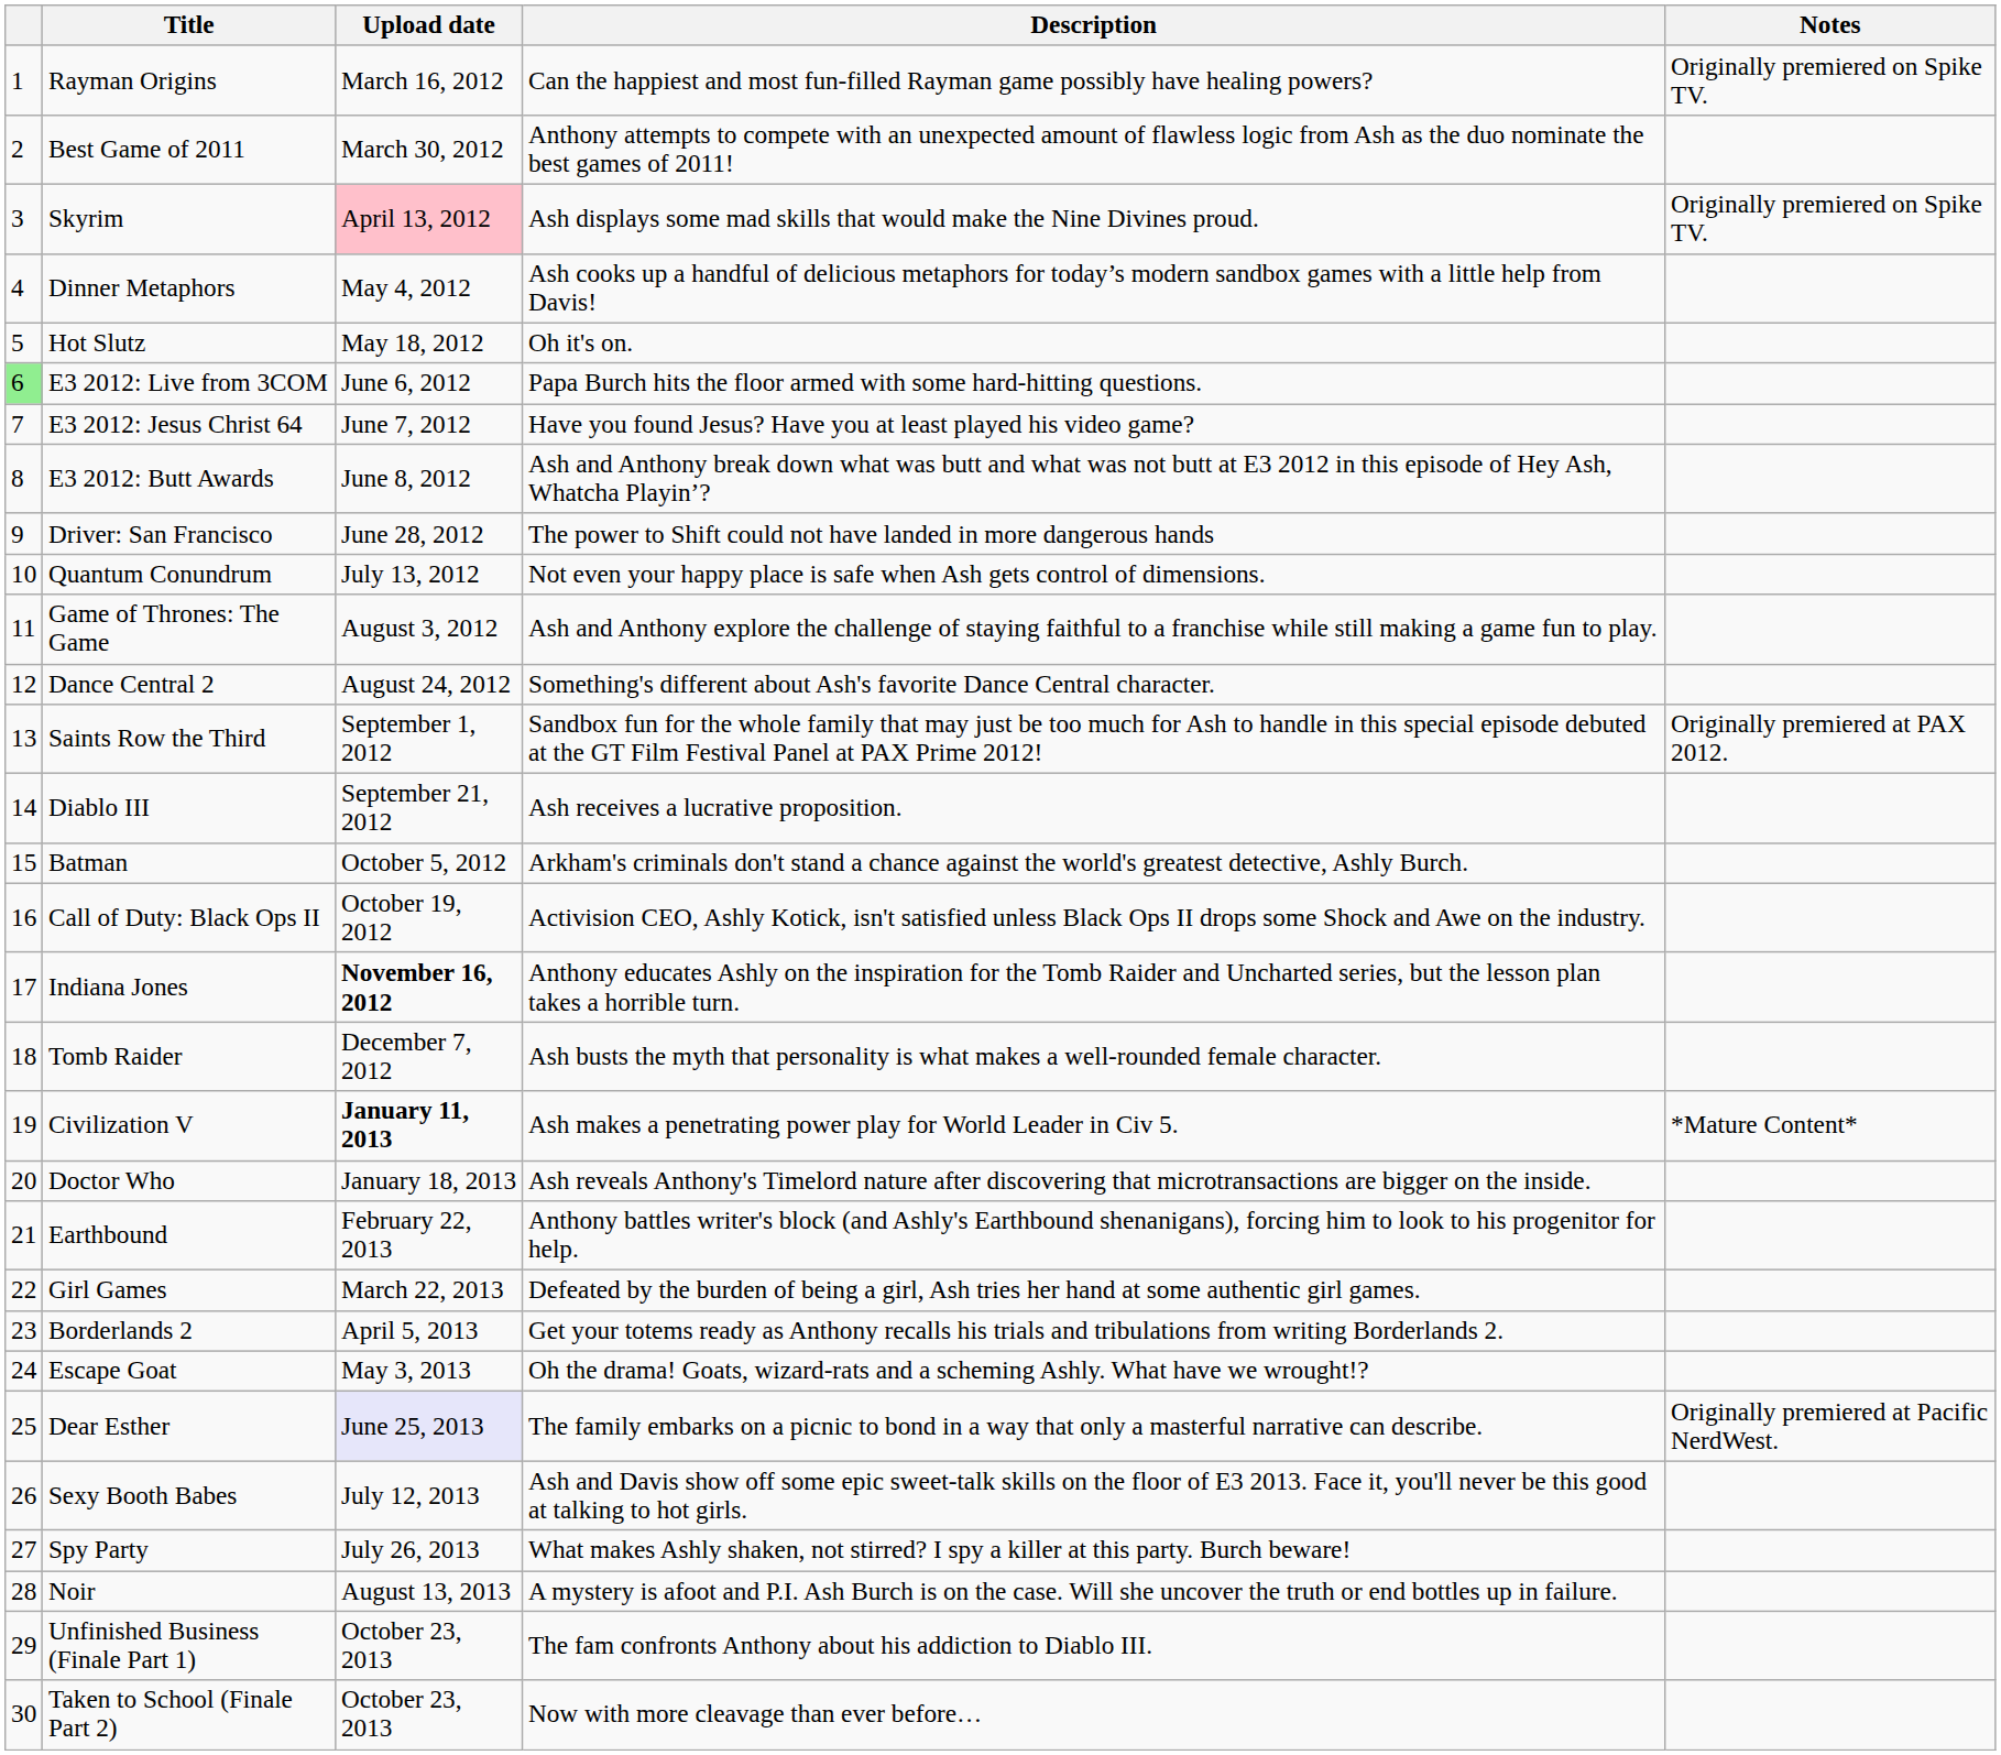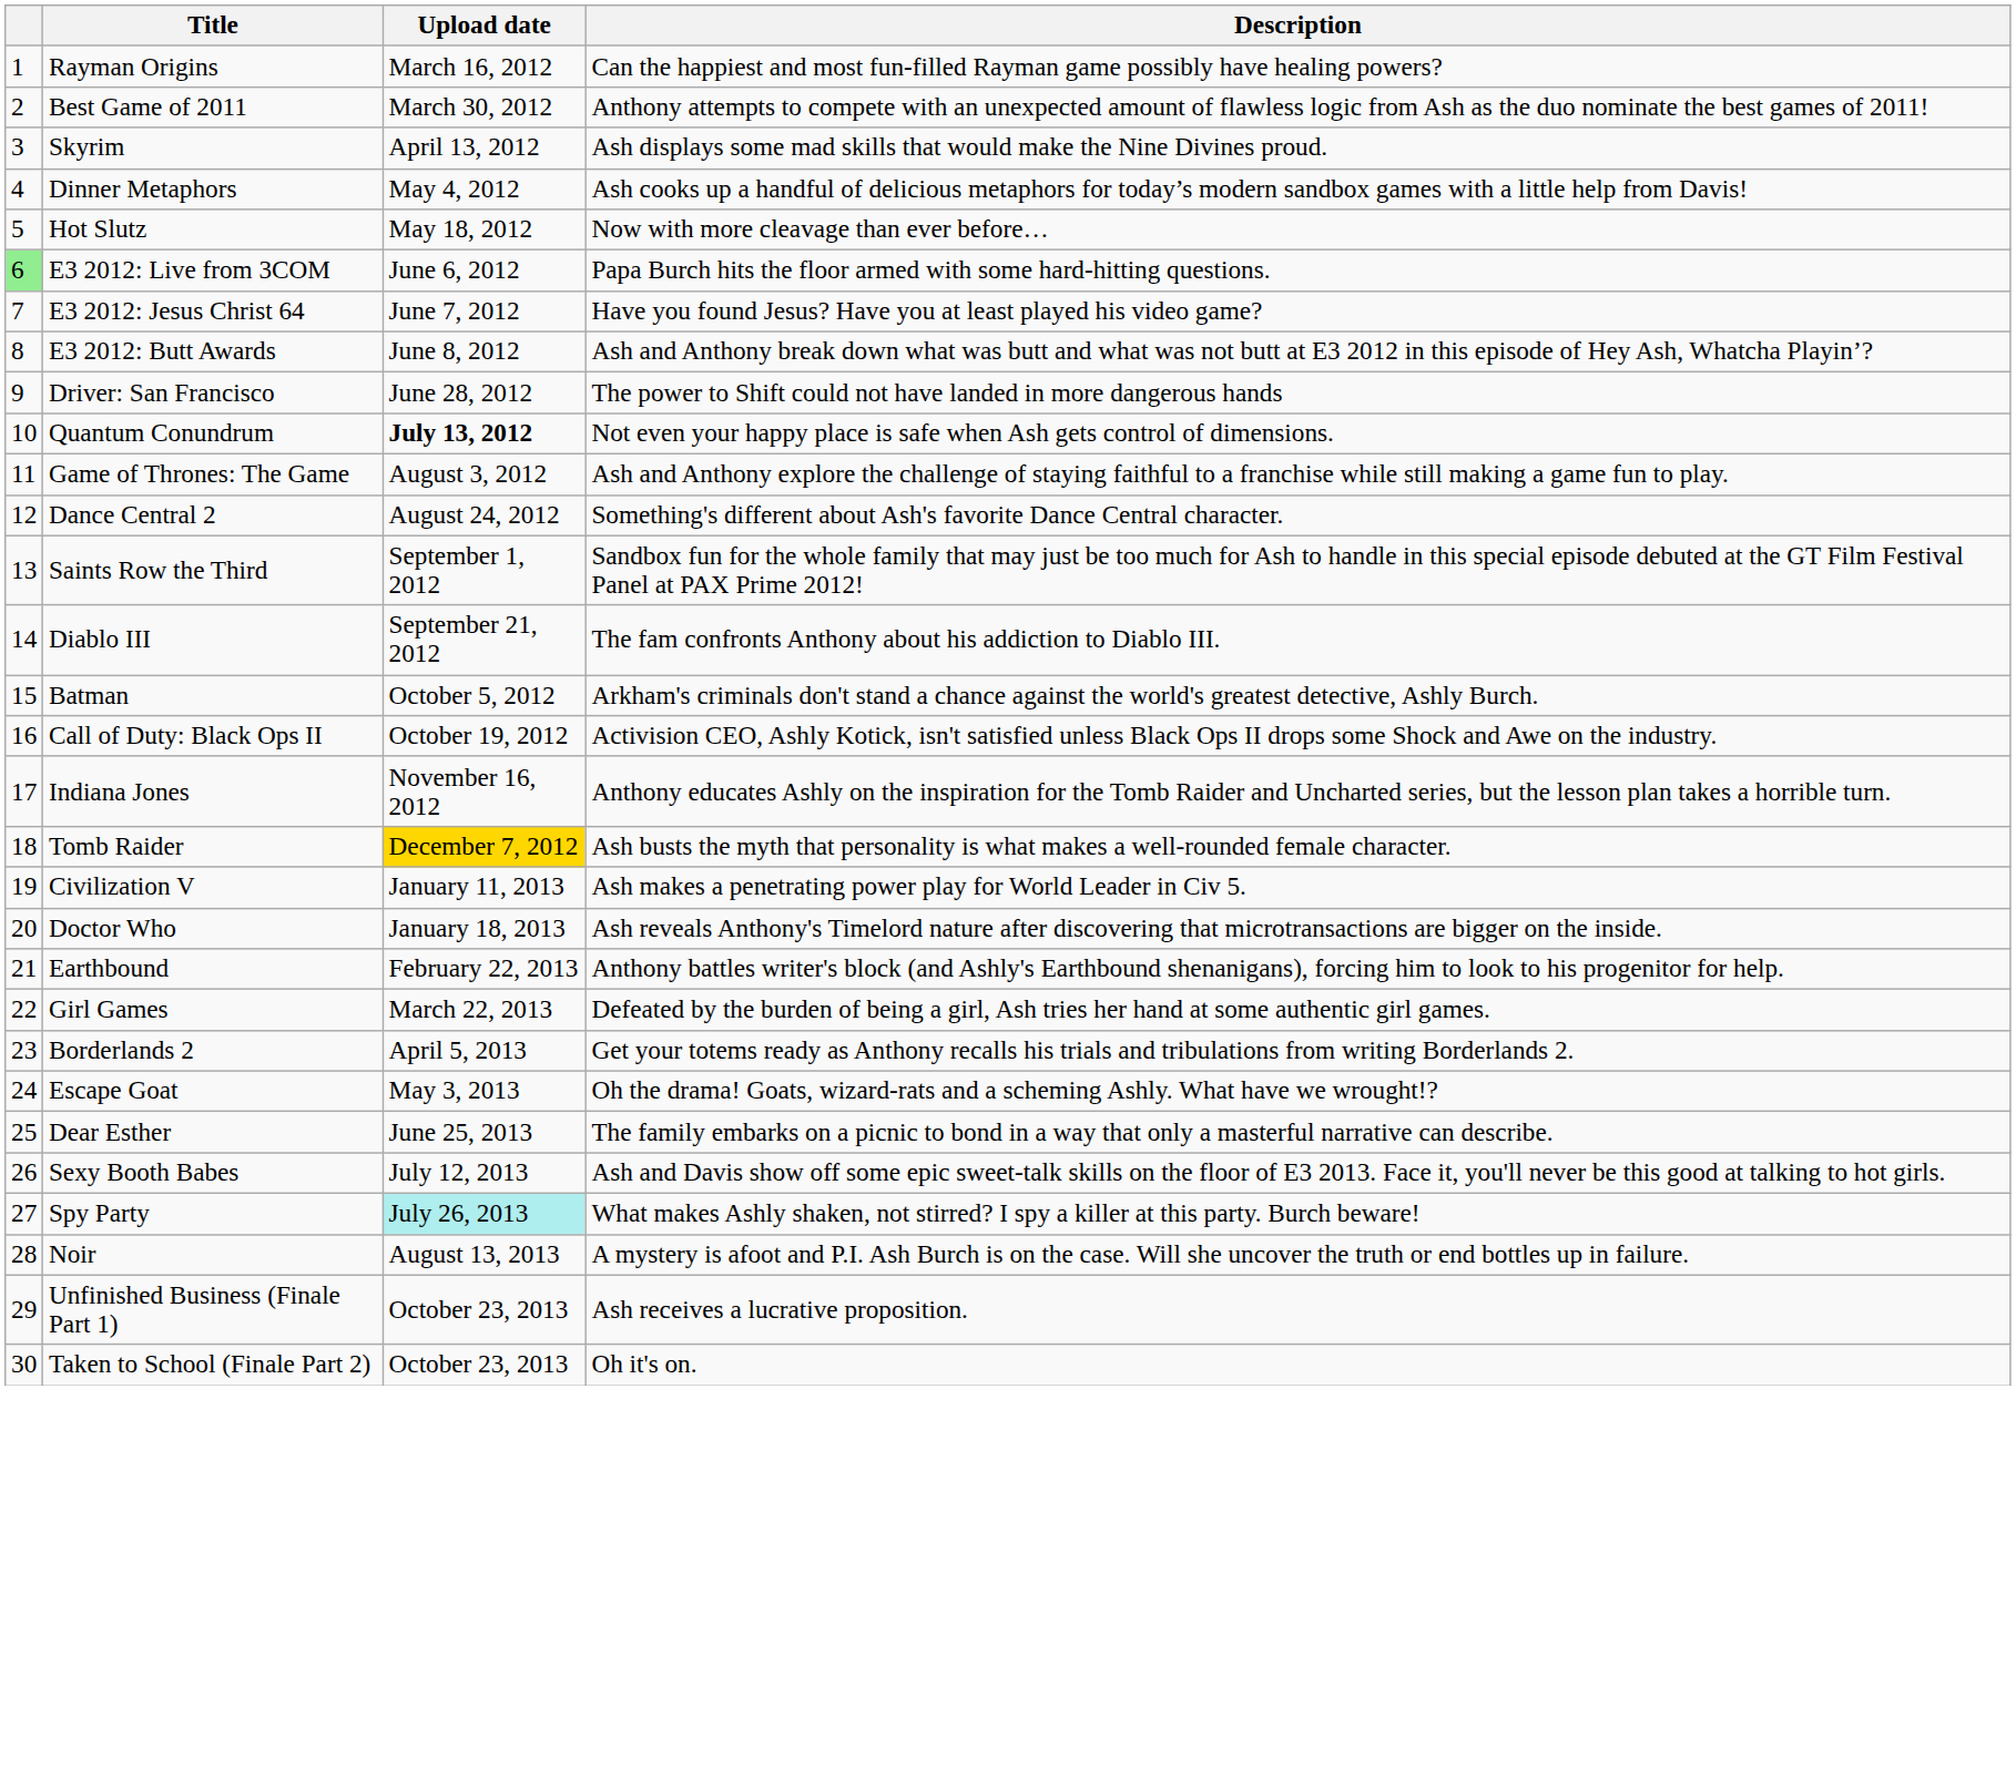- column: Notes | Originally premiered on Spike TV. | Originally premiered on Spike TV. | Originally premiered at PAX 2012. | *Mature Content* | Originally premiered at Pacific NerdWest.
Skyrim | Upload date: pink background -> no background
Hot Slutz | Description: Oh it's on. -> Now with more cleavage than ever before…
Quantum Conundrum | Upload date: normal -> bold
Diablo III | Description: Ash receives a lucrative proposition. -> The fam confronts Anthony about his addiction to Diablo III.
Indiana Jones | Upload date: bold -> normal
Tomb Raider | Upload date: no background -> gold background
Civilization V | Upload date: bold -> normal
Dear Esther | Upload date: lavender background -> no background
Spy Party | Upload date: no background -> paleturquoise background
Unfinished Business (Finale Part 1) | Description: The fam confronts Anthony about his addiction to Diablo III. -> Ash receives a lucrative proposition.
Taken to School (Finale Part 2) | Description: Now with more cleavage than ever before… -> Oh it's on.
